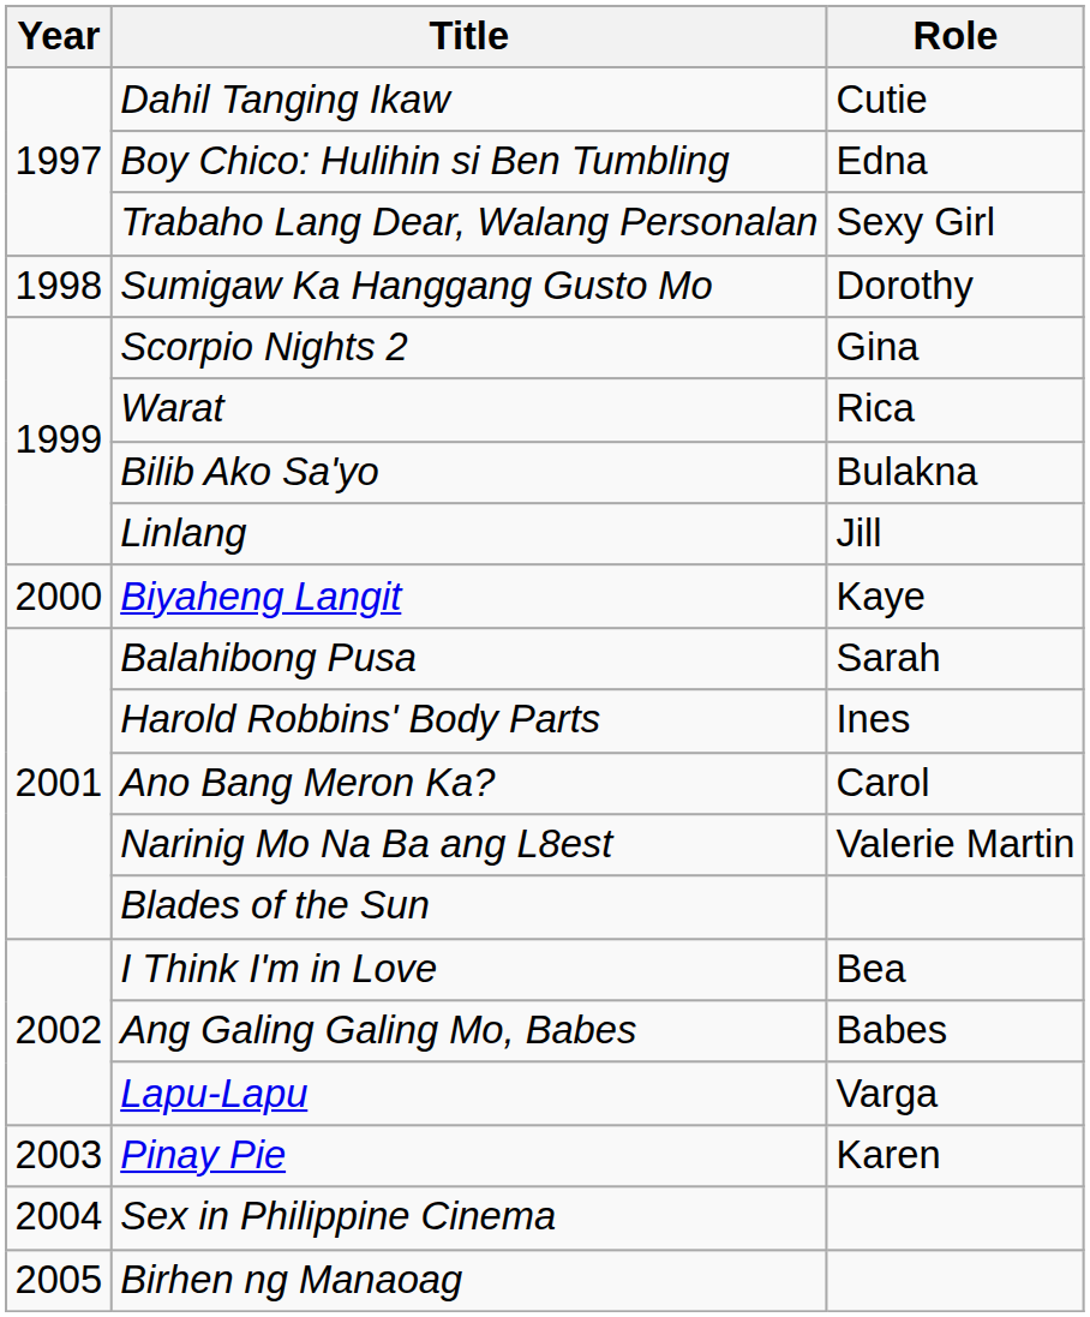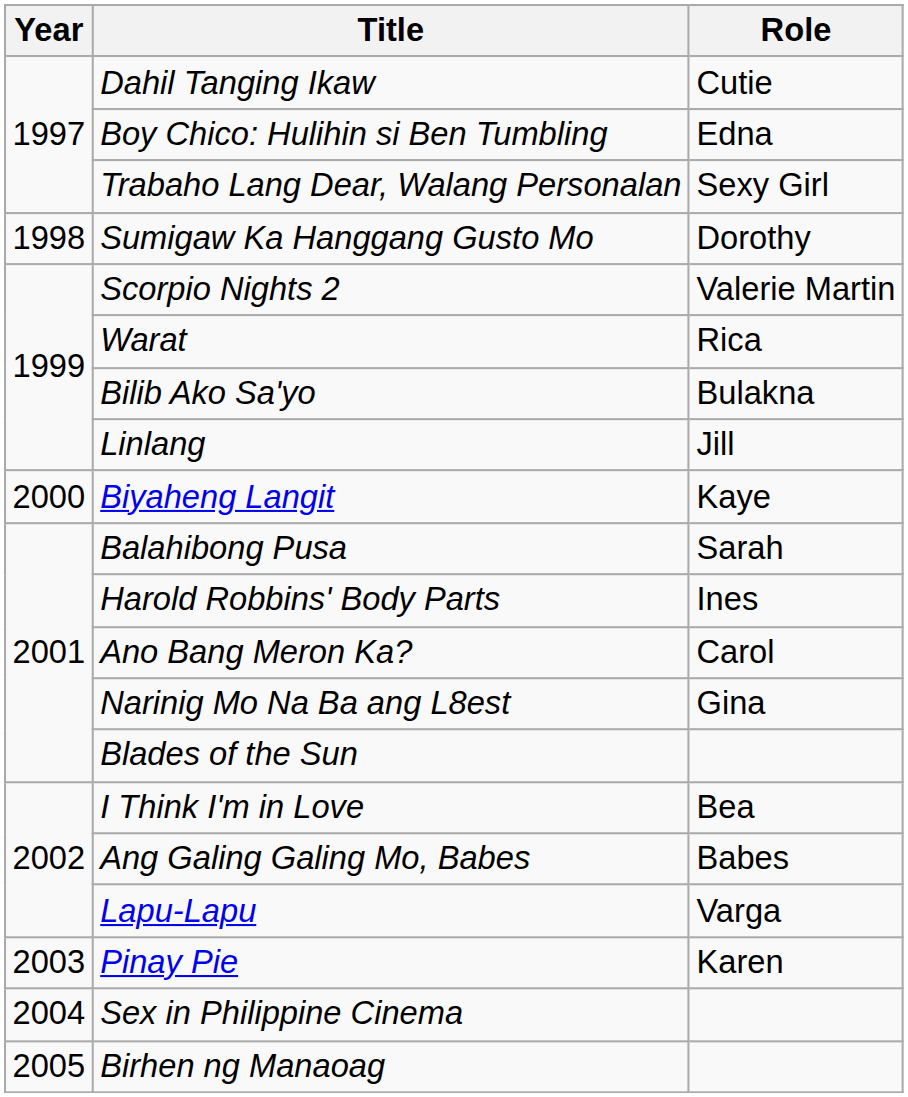Scorpio Nights 2 | Role: Gina -> Valerie Martin
Narinig Mo Na Ba ang L8est | Role: Valerie Martin -> Gina
